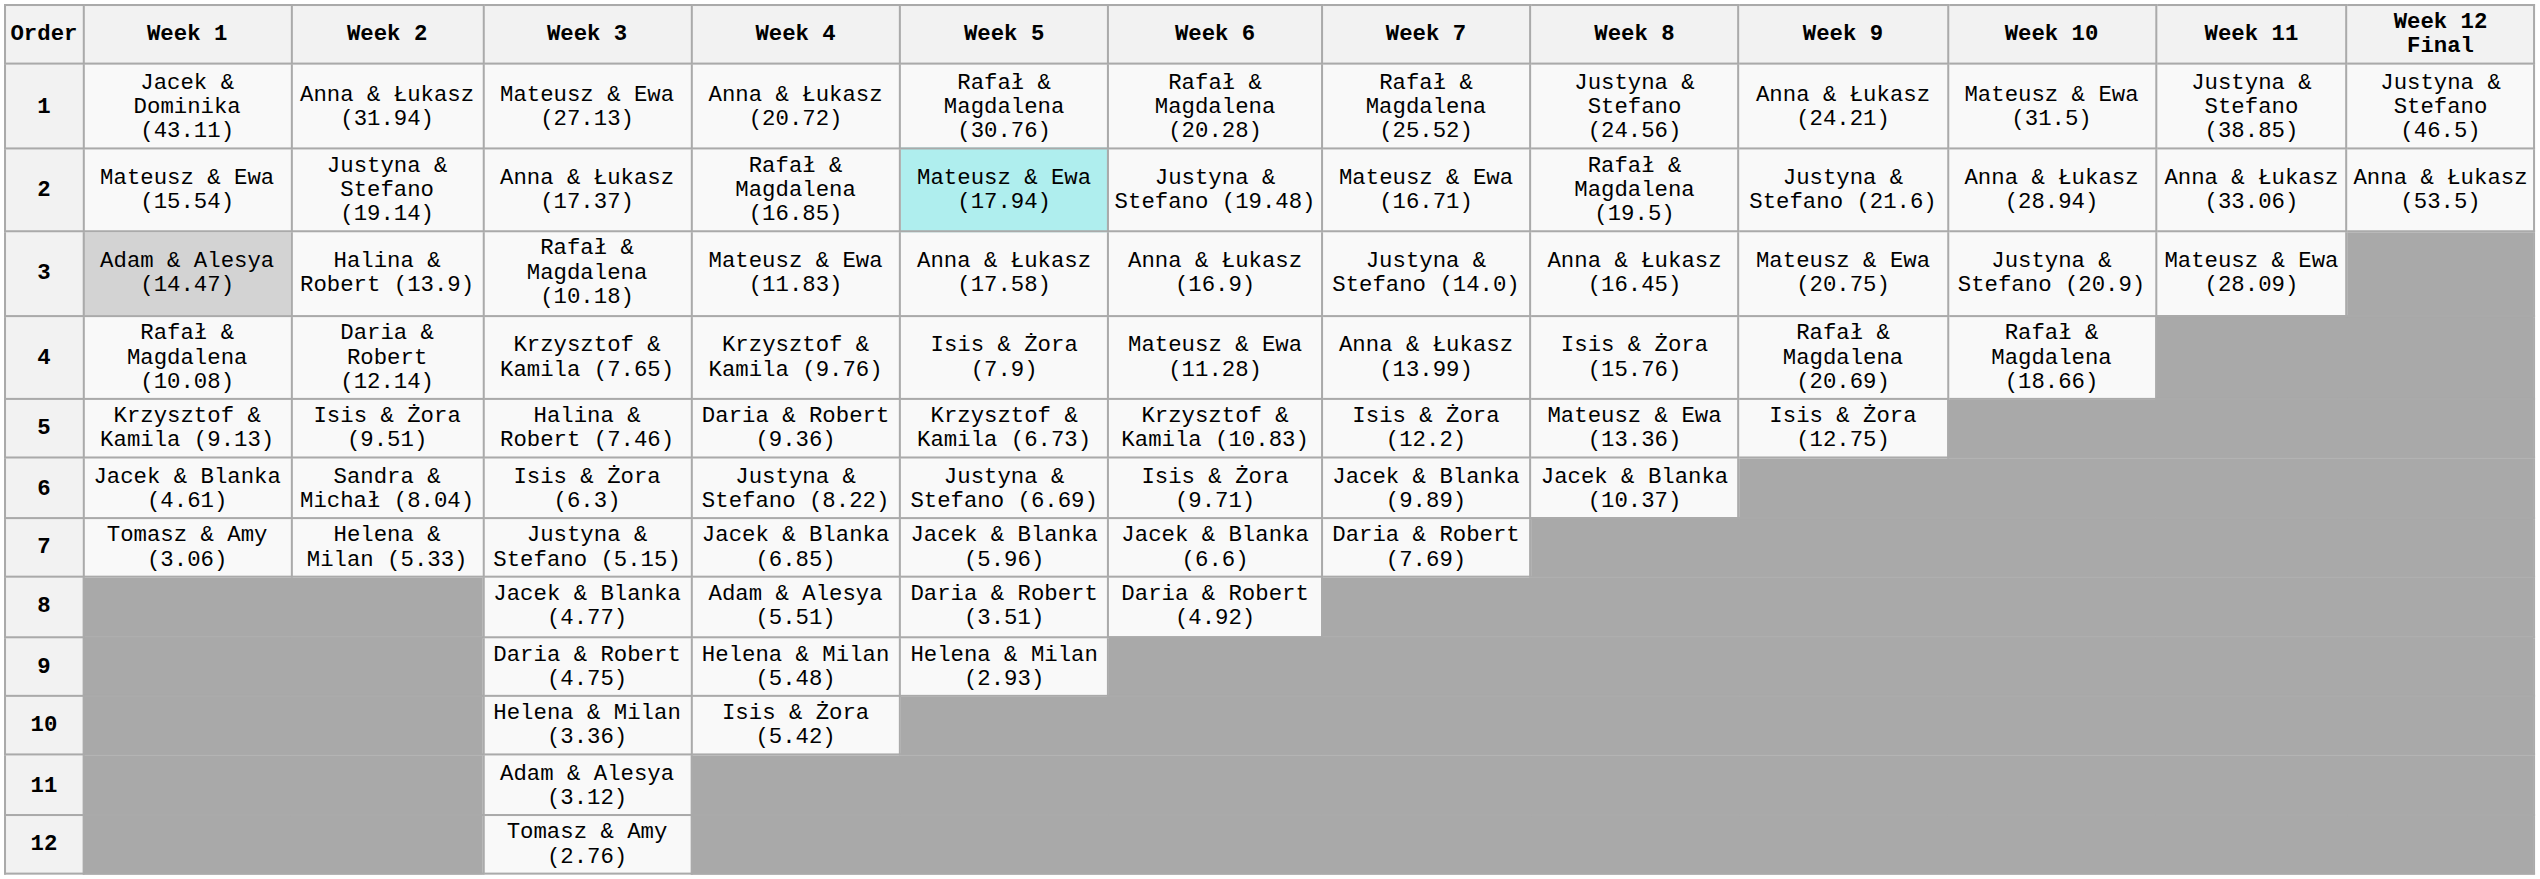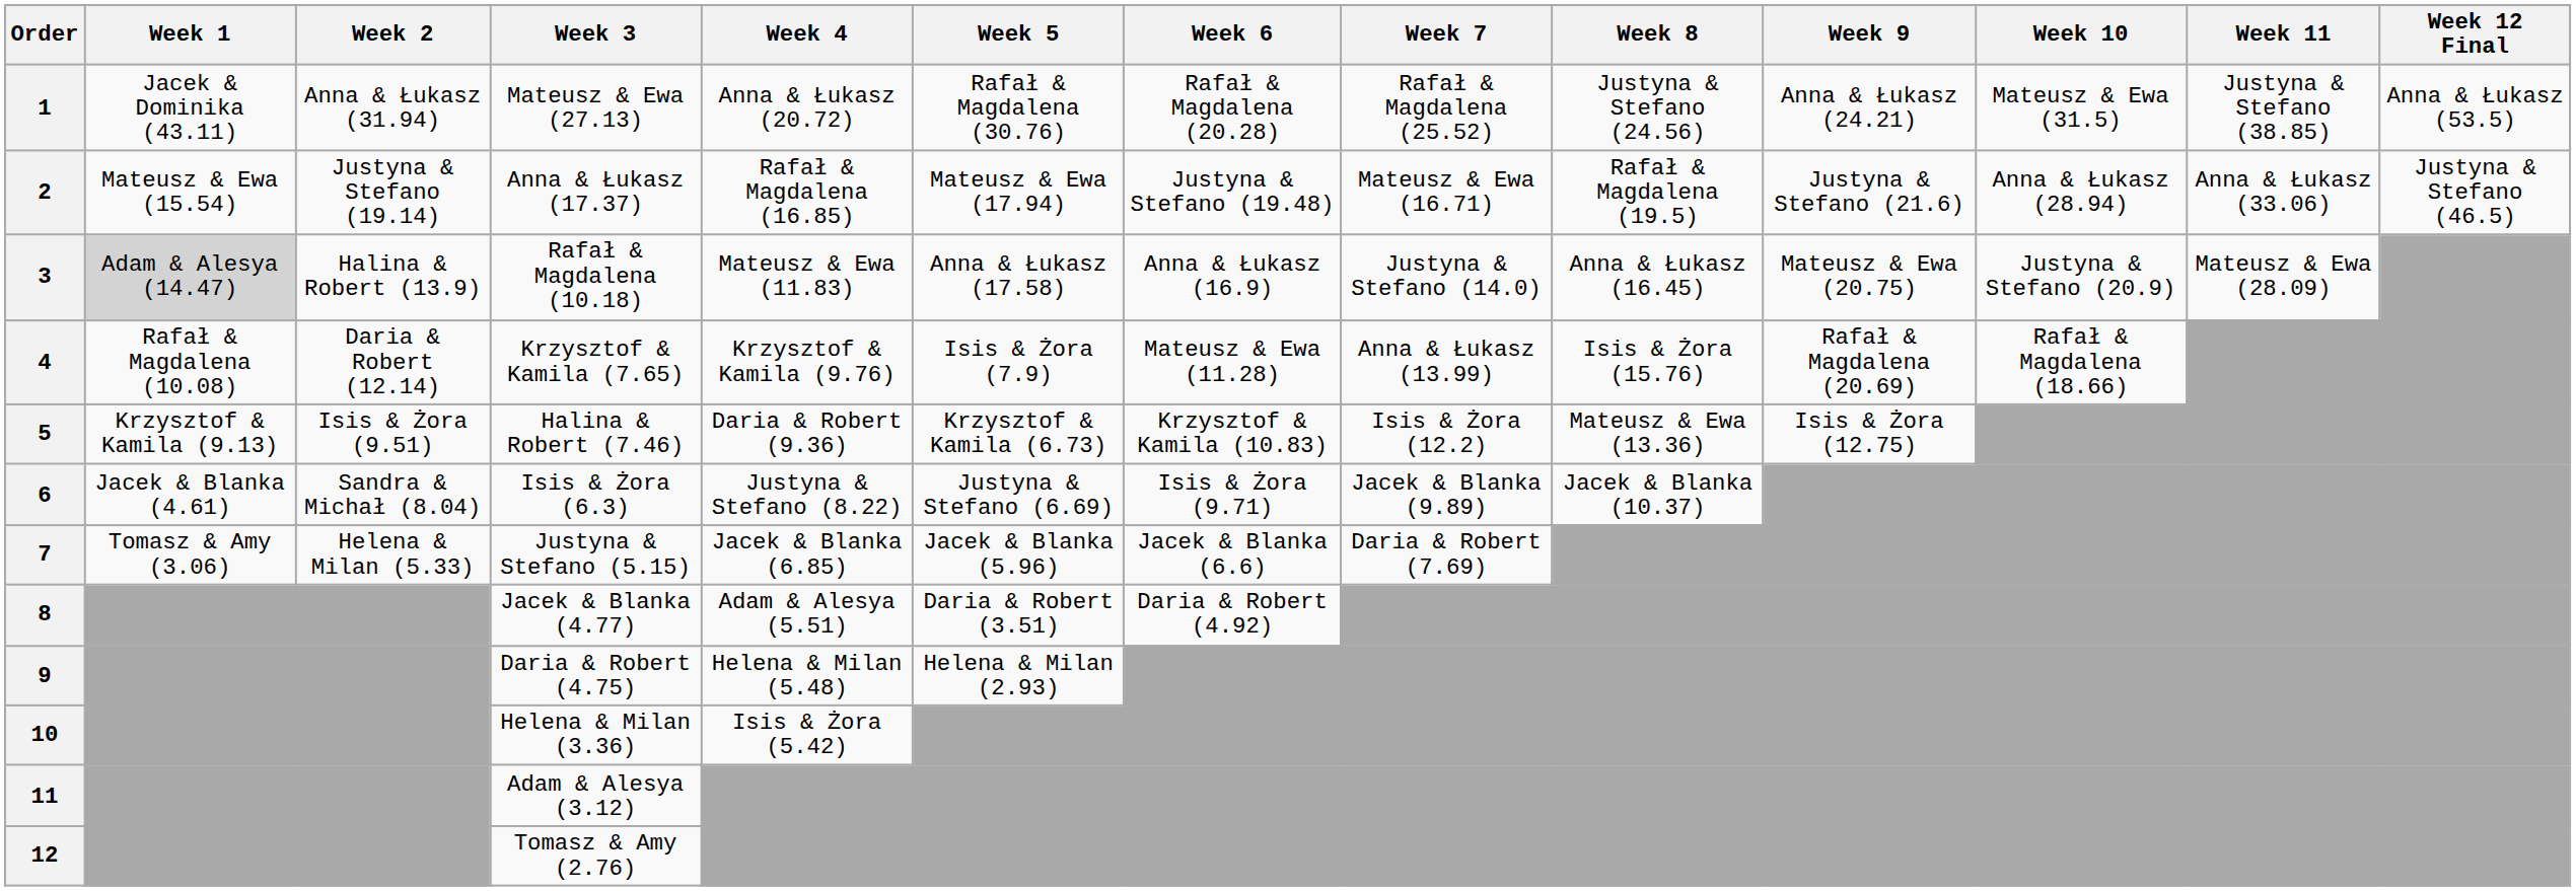1 | Week 12 Final: Justyna & Stefano (46.5) -> Anna & Łukasz (53.5)
2 | Week 5: paleturquoise background -> no background
2 | Week 12 Final: Anna & Łukasz (53.5) -> Justyna & Stefano (46.5)
